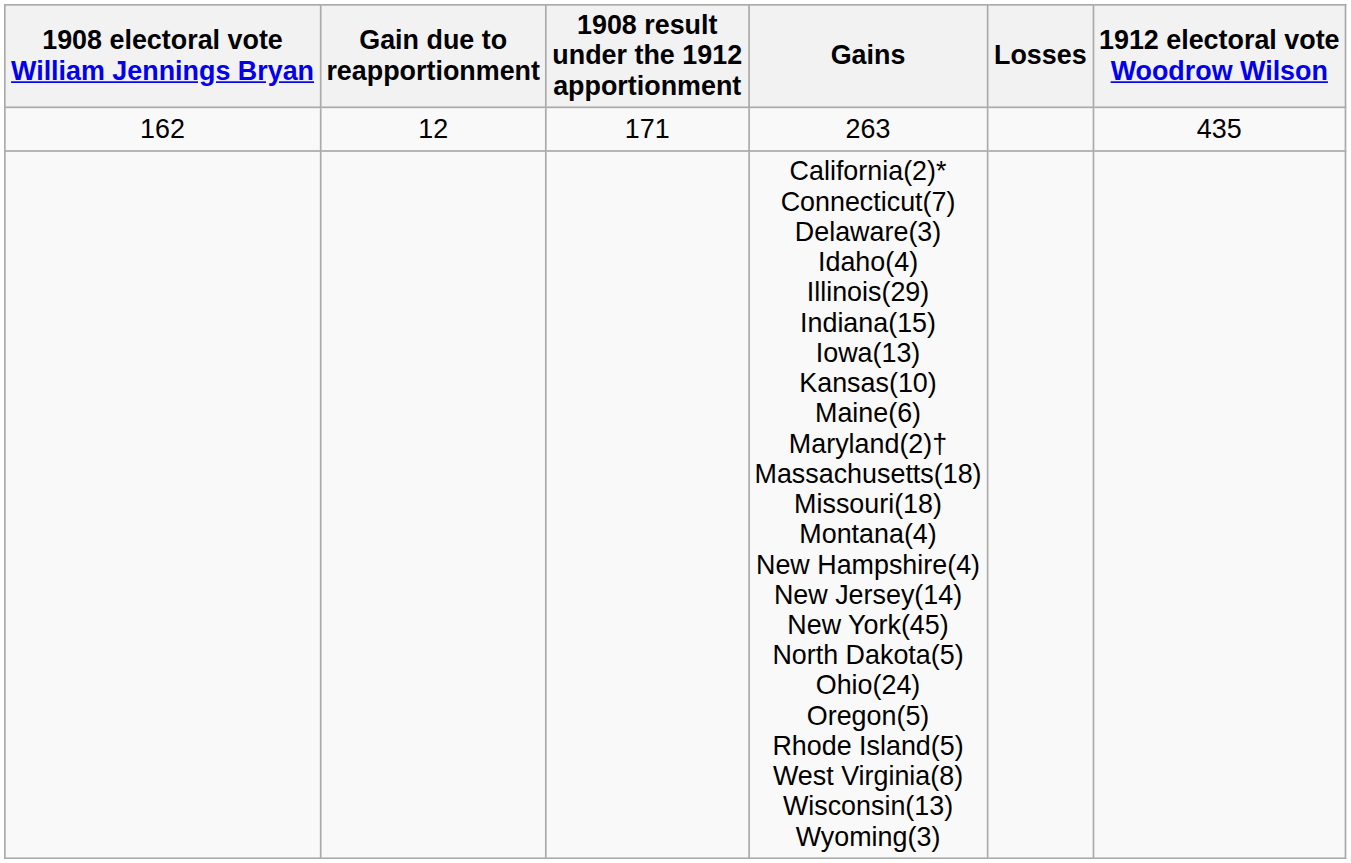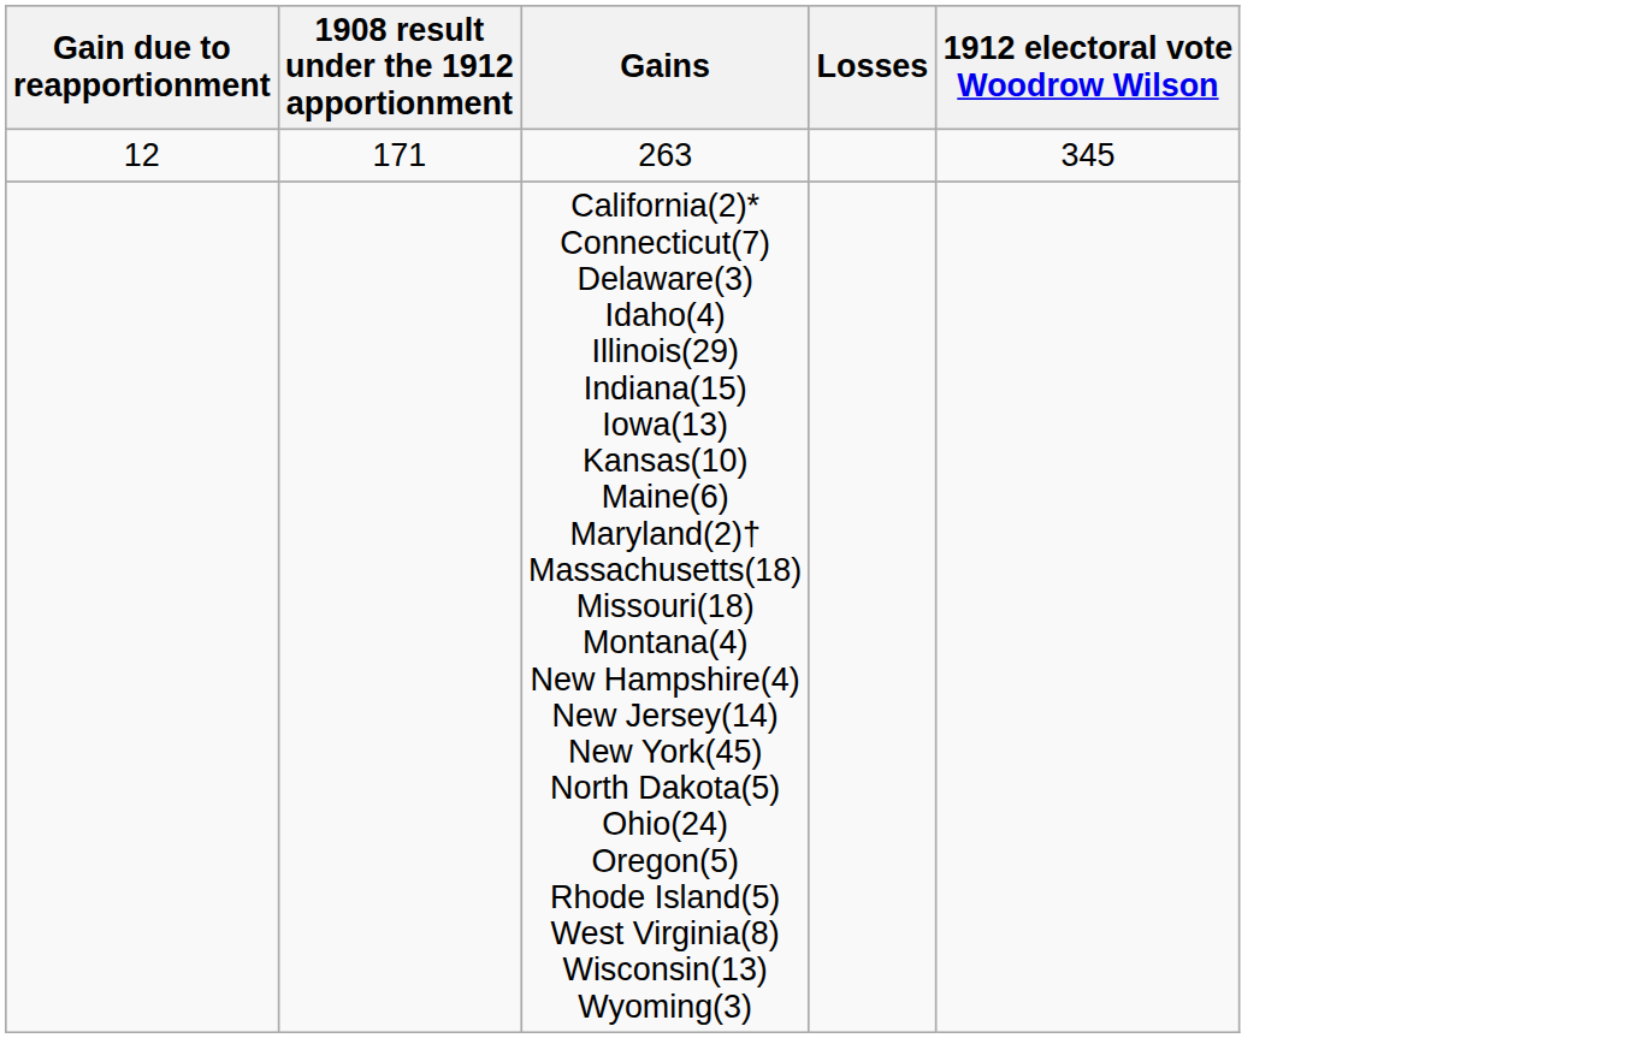- column: 1908 electoral vote William Jennings Bryan | 162
263 | 1912 electoral vote Woodrow Wilson: 435 -> 345
